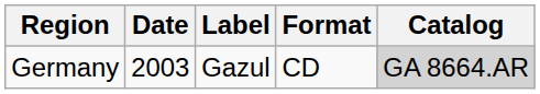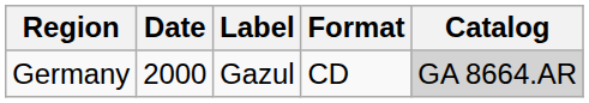Germany | Date: 2003 -> 2000
